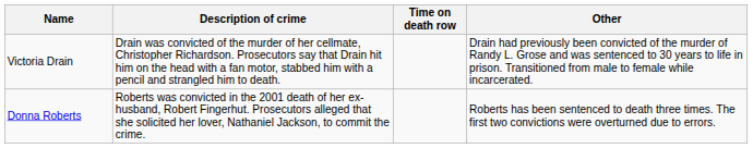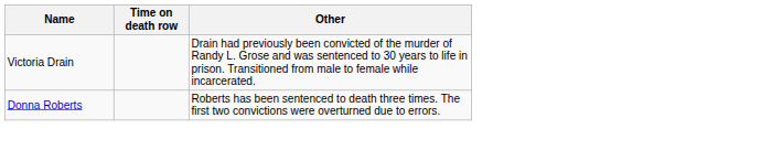- column: Description of crime | Drain was convicted of the murder of her cellmate, Christopher Richardson. Prosecutors say that Drain hit him on the head with a fan motor, stabbed him with a pencil and strangled him to death. | Roberts was convicted in the 2001 death of her ex-husband, Robert Fingerhut. Prosecutors alleged that she solicited her lover, Nathaniel Jackson, to commit the crime.
